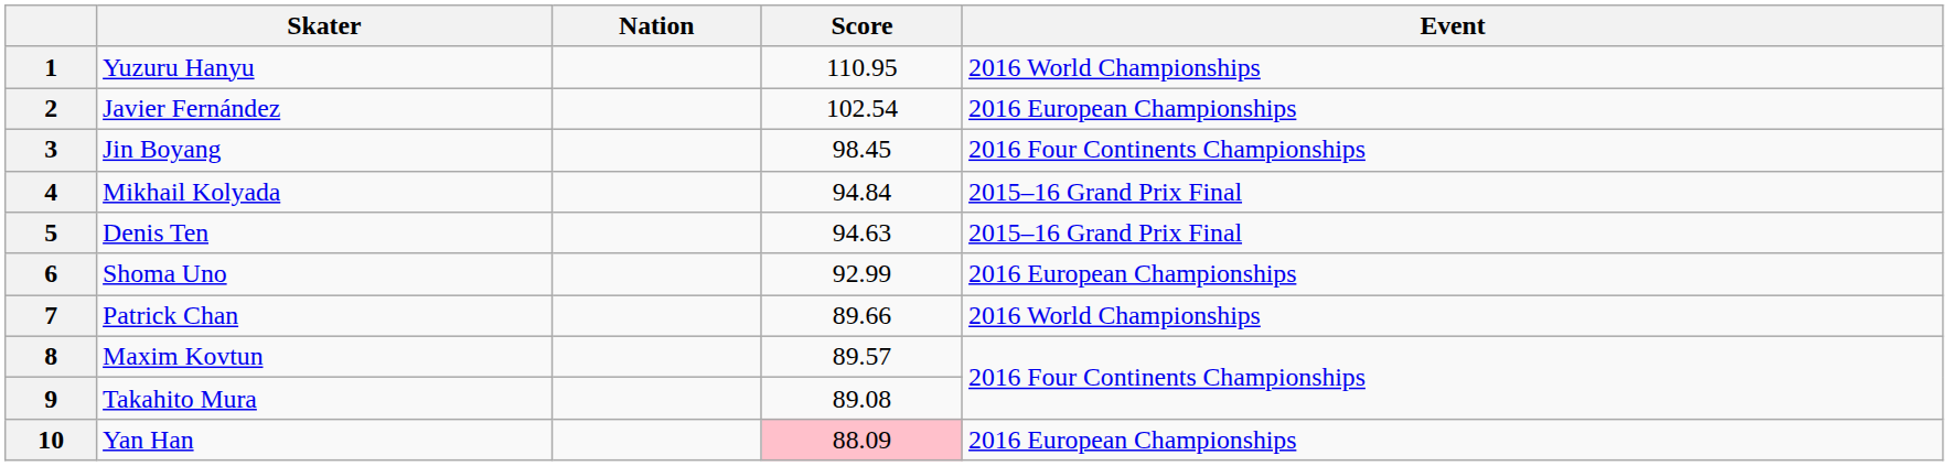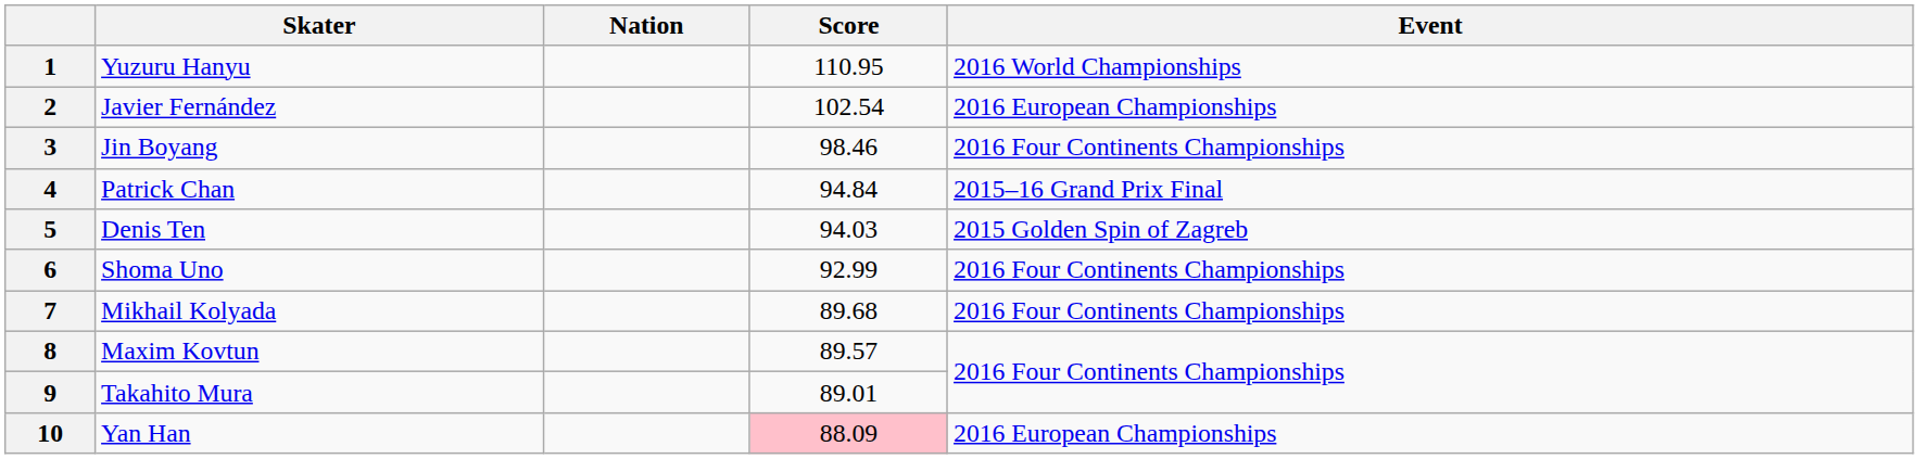3 | Score: 98.45 -> 98.46
4 | Skater: Mikhail Kolyada -> Patrick Chan
5 | Score: 94.63 -> 94.03
5 | Event: 2015–16 Grand Prix Final -> 2015 Golden Spin of Zagreb
6 | Event: 2016 European Championships -> 2016 Four Continents Championships
7 | Skater: Patrick Chan -> Mikhail Kolyada
7 | Score: 89.66 -> 89.68
7 | Event: 2016 World Championships -> 2016 Four Continents Championships
9 | Score: 89.08 -> 89.01
